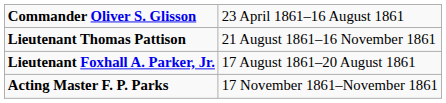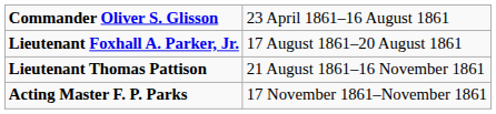rows swapped: Lieutenant Foxhall A. Parker, Jr. <-> Lieutenant Thomas Pattison
